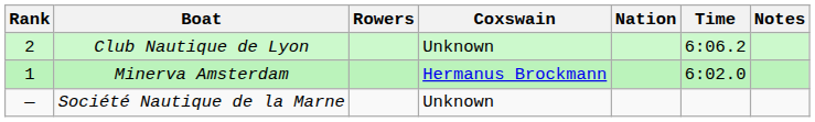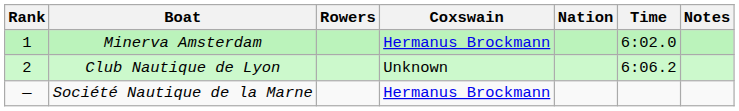rows swapped: Minerva Amsterdam <-> Club Nautique de Lyon
Société Nautique de la Marne | Coxswain: Unknown -> Hermanus Brockmann
